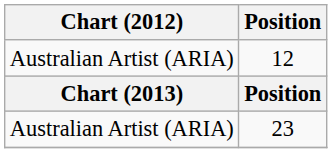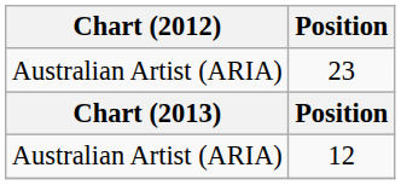rows swapped: 12 <-> 23
